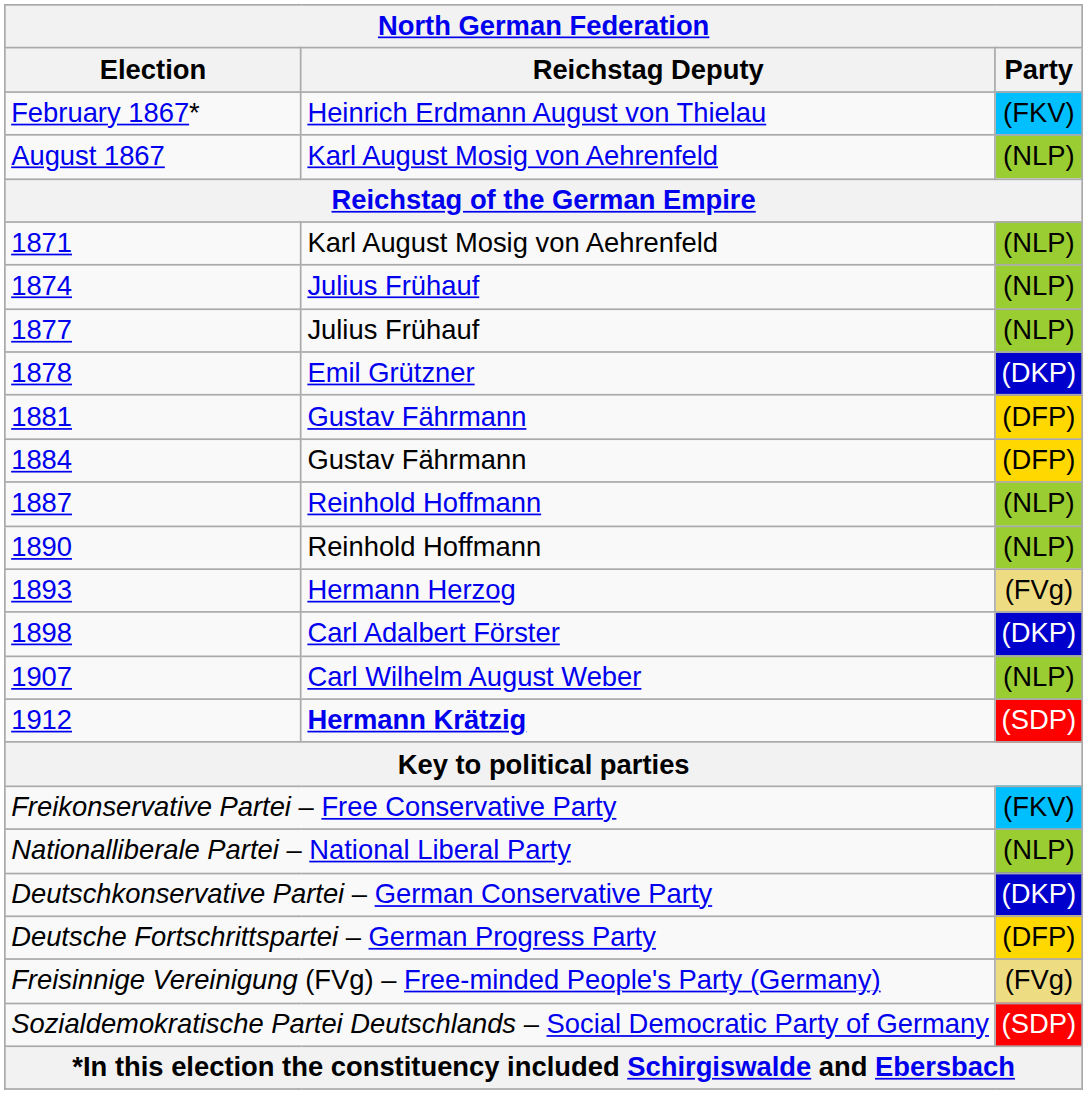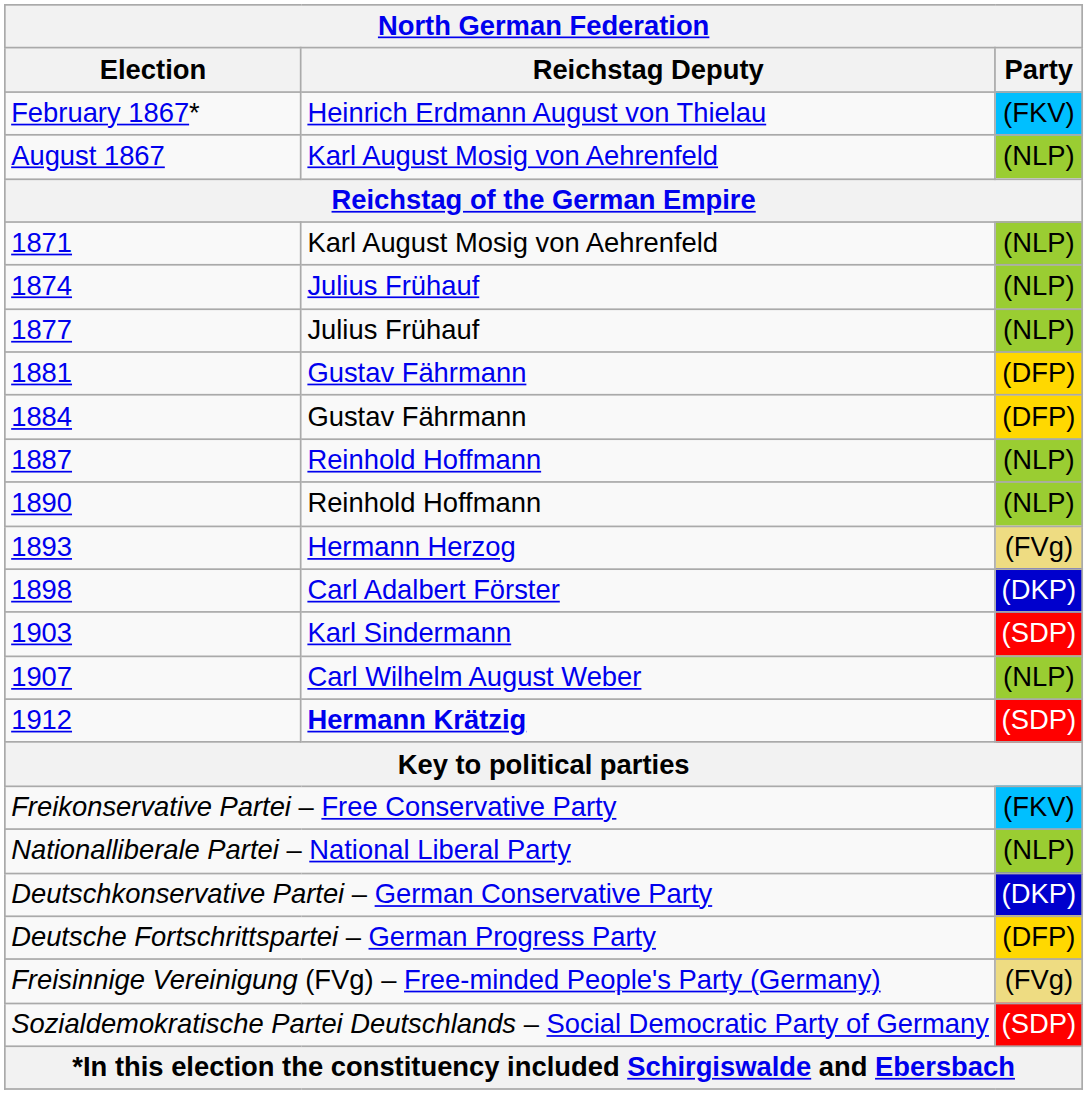- row: 1878 | Emil Grützner | (DKP)
+ row: 1903 | Karl Sindermann | (SDP)
